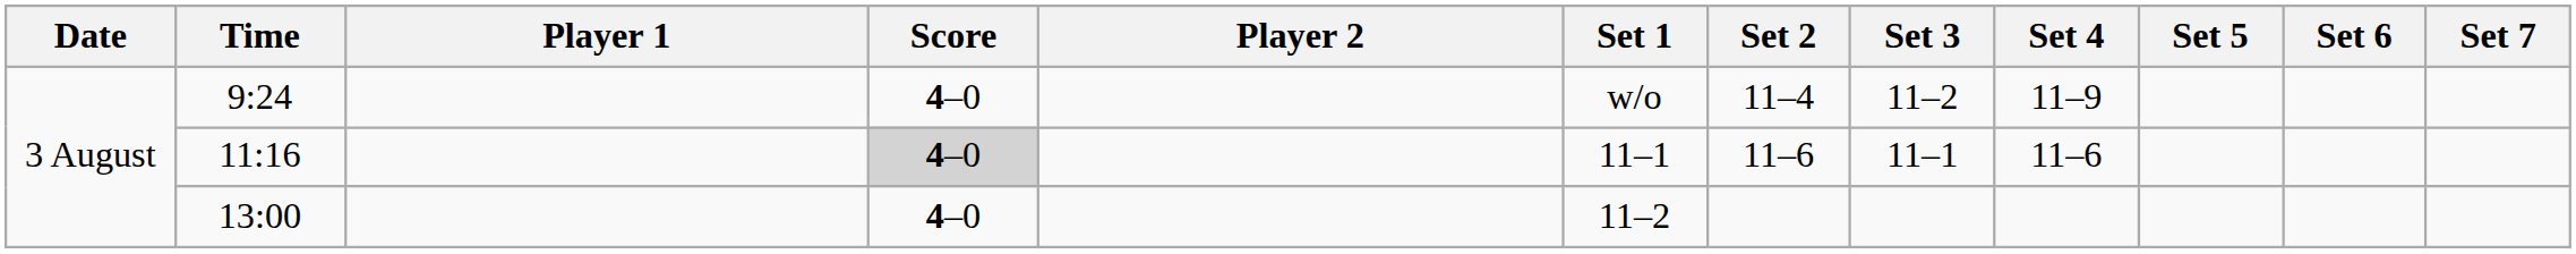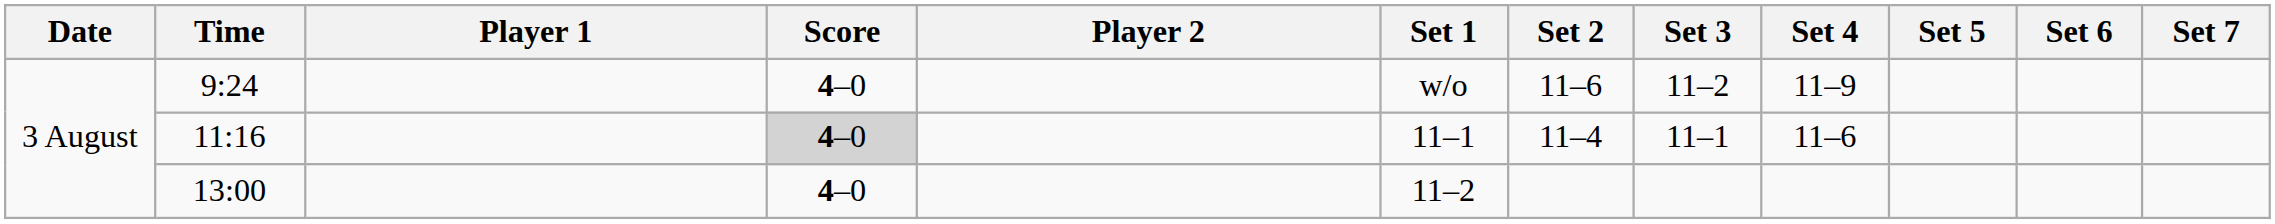9:24 | Set 2: 11–4 -> 11–6
11:16 | Set 2: 11–6 -> 11–4
